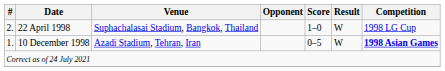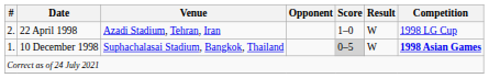22 April 1998 | Venue: Suphachalasai Stadium, Bangkok, Thailand -> Azadi Stadium, Tehran, Iran
10 December 1998 | Venue: Azadi Stadium, Tehran, Iran -> Suphachalasai Stadium, Bangkok, Thailand
10 December 1998 | Score: no background -> lightgrey background
